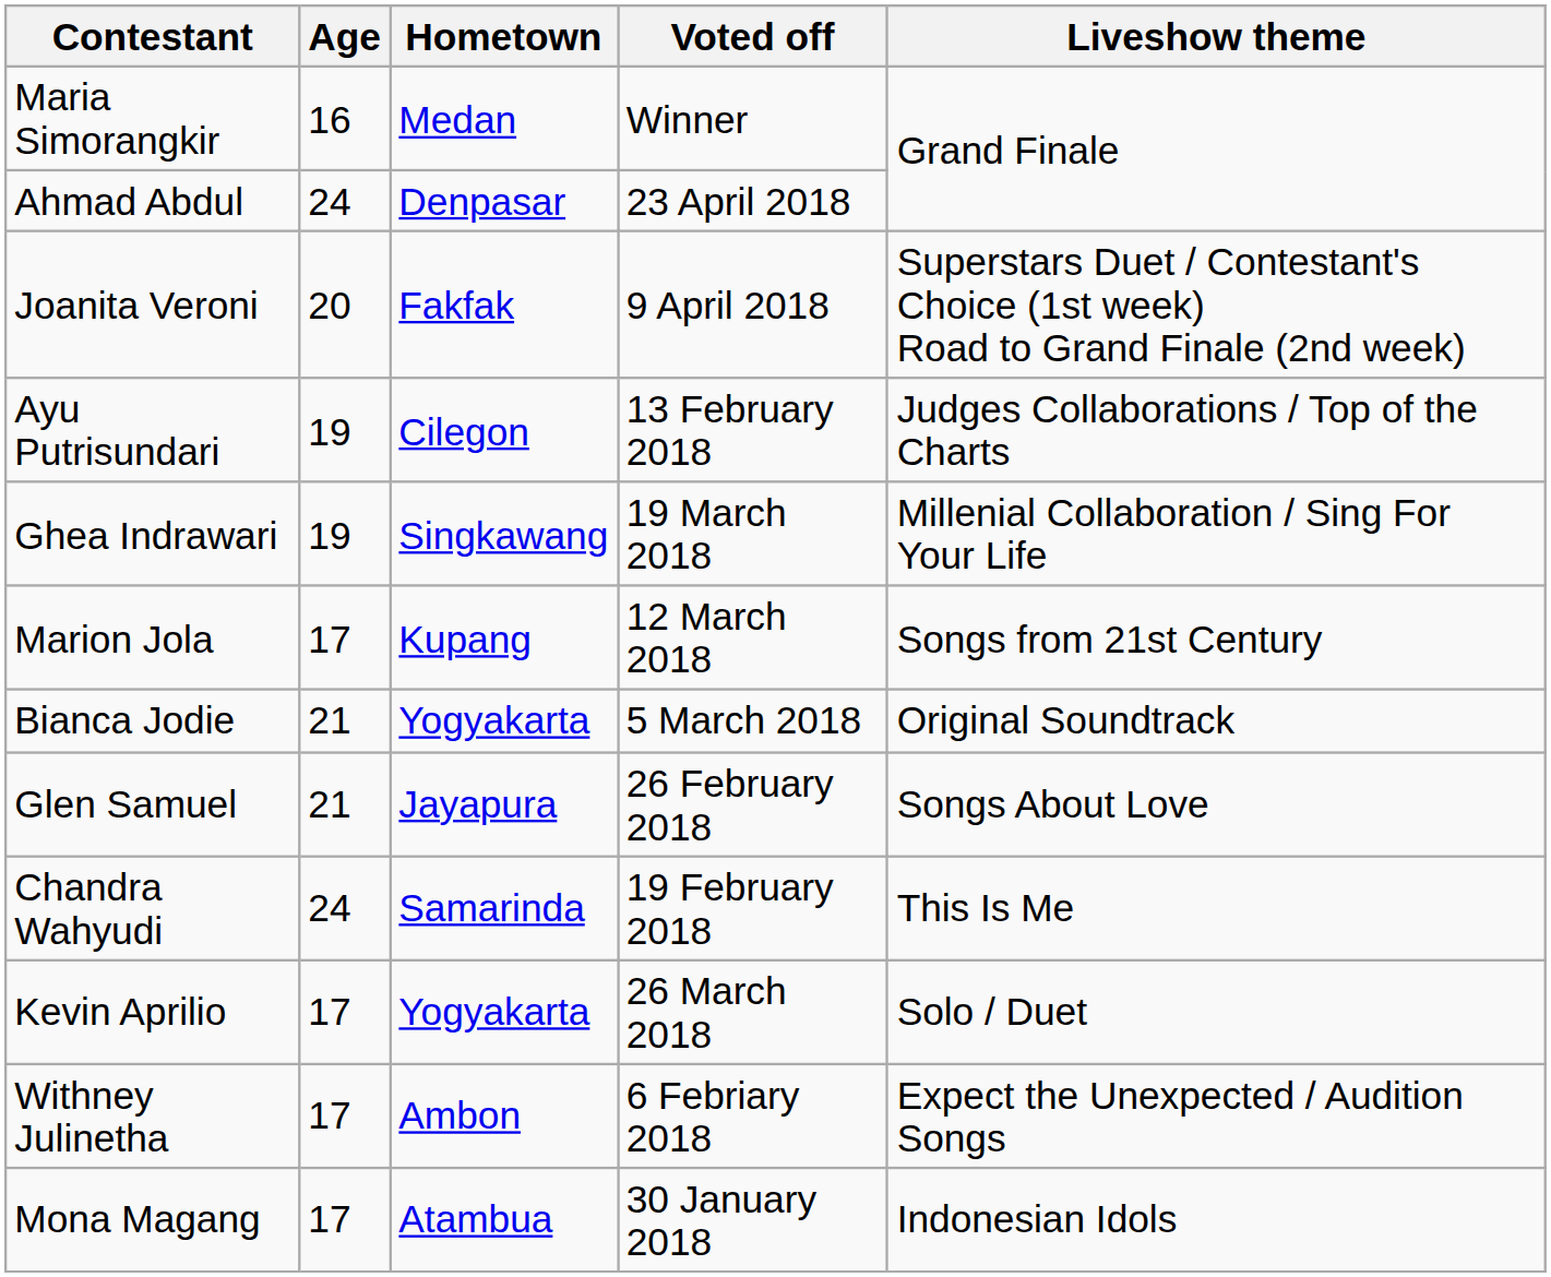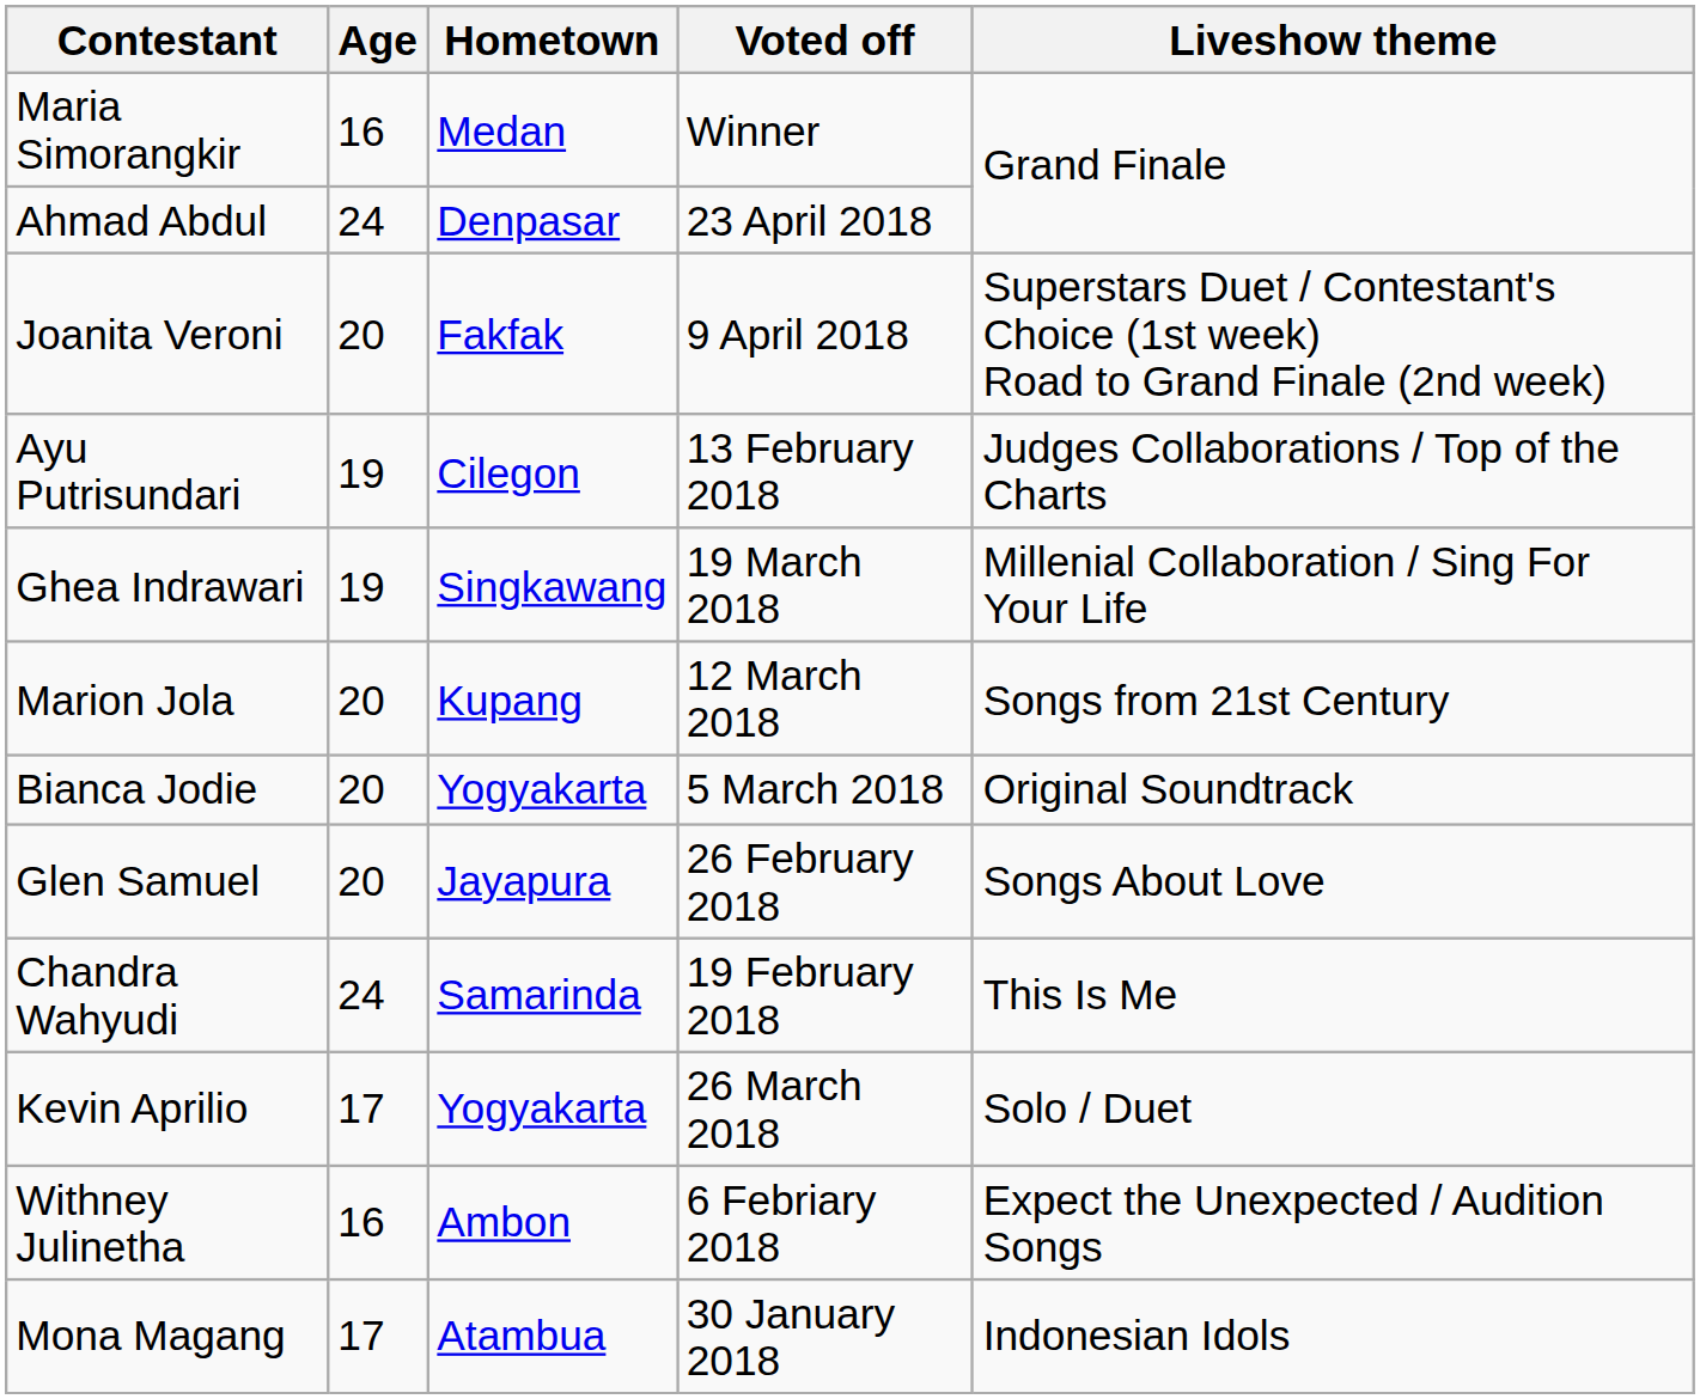Marion Jola | Age: 17 -> 20
Bianca Jodie | Age: 21 -> 20
Glen Samuel | Age: 21 -> 20
Withney Julinetha | Age: 17 -> 16
